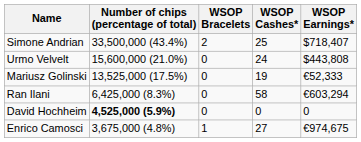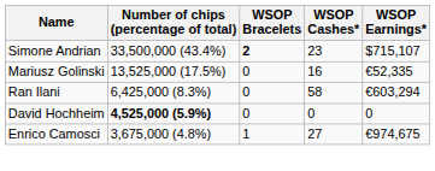Simone Andrian | WSOP Bracelets: normal -> bold
Simone Andrian | WSOP Cashes*: 25 -> 23
Simone Andrian | WSOP Earnings*: $718,407 -> $715,107
- row: Urmo Velvelt | 15,600,000 (21.0%) | 0 | 24 | $443,808
Mariusz Golinski | WSOP Cashes*: 19 -> 16
Mariusz Golinski | WSOP Earnings*: €52,333 -> €52,335
